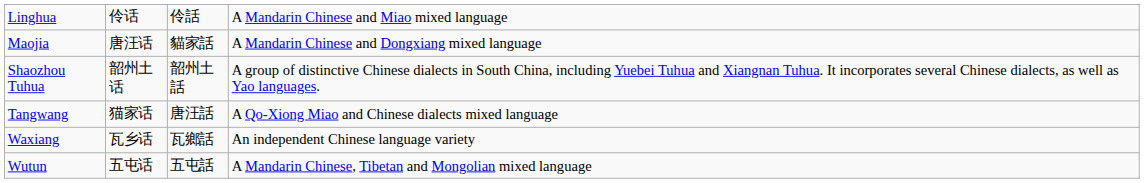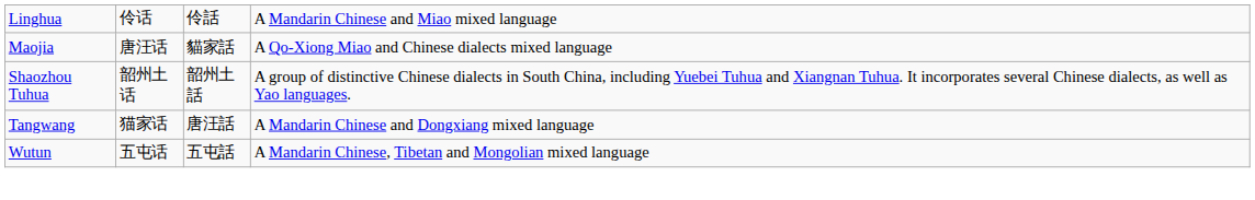Maojia | column 4: A Mandarin Chinese and Dongxiang mixed language -> A Qo-Xiong Miao and Chinese dialects mixed language
Tangwang | column 4: A Qo-Xiong Miao and Chinese dialects mixed language -> A Mandarin Chinese and Dongxiang mixed language
- row: Waxiang | 瓦乡话 | 瓦鄉話 | An independent Chinese language variety
